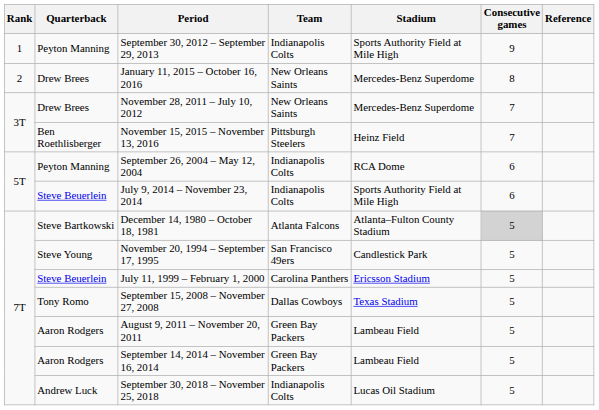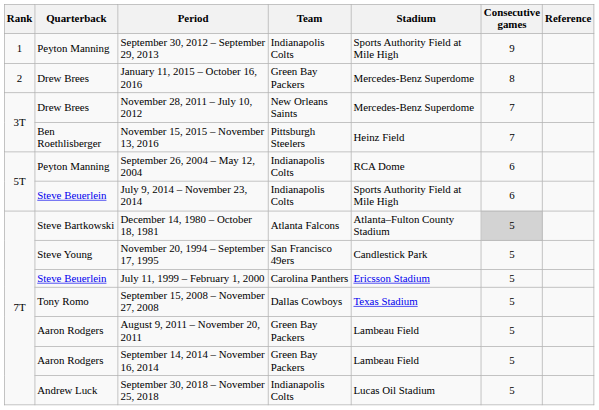January 11, 2015 – October 16, 2016 | Team: New Orleans Saints -> Green Bay Packers
